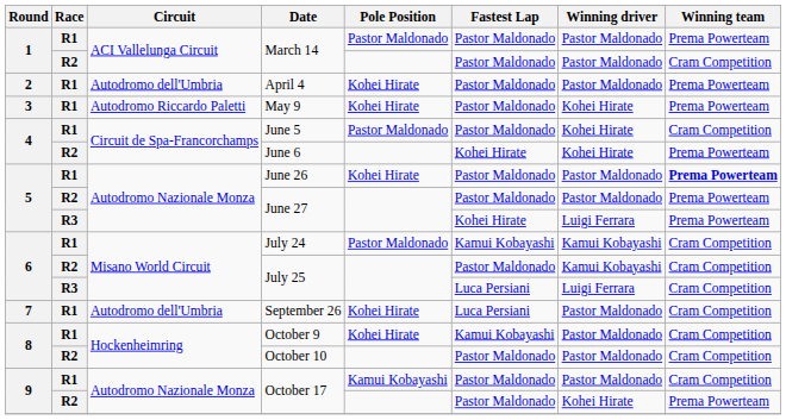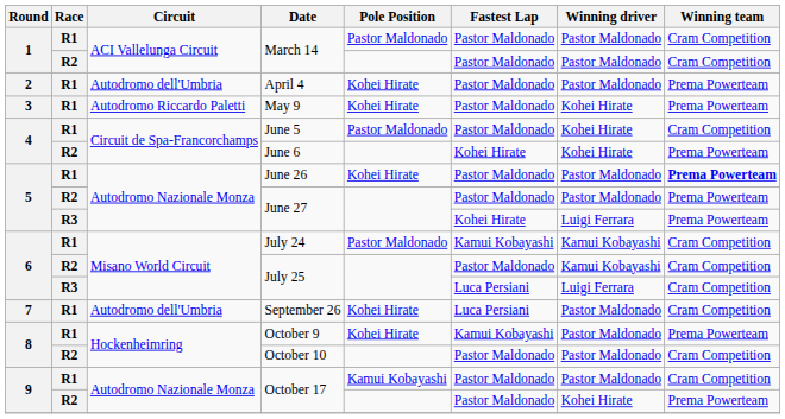R1 / March 14 | Winning team: Prema Powerteam -> Cram Competition
October 9 | Winning team: Cram Competition -> Prema Powerteam
